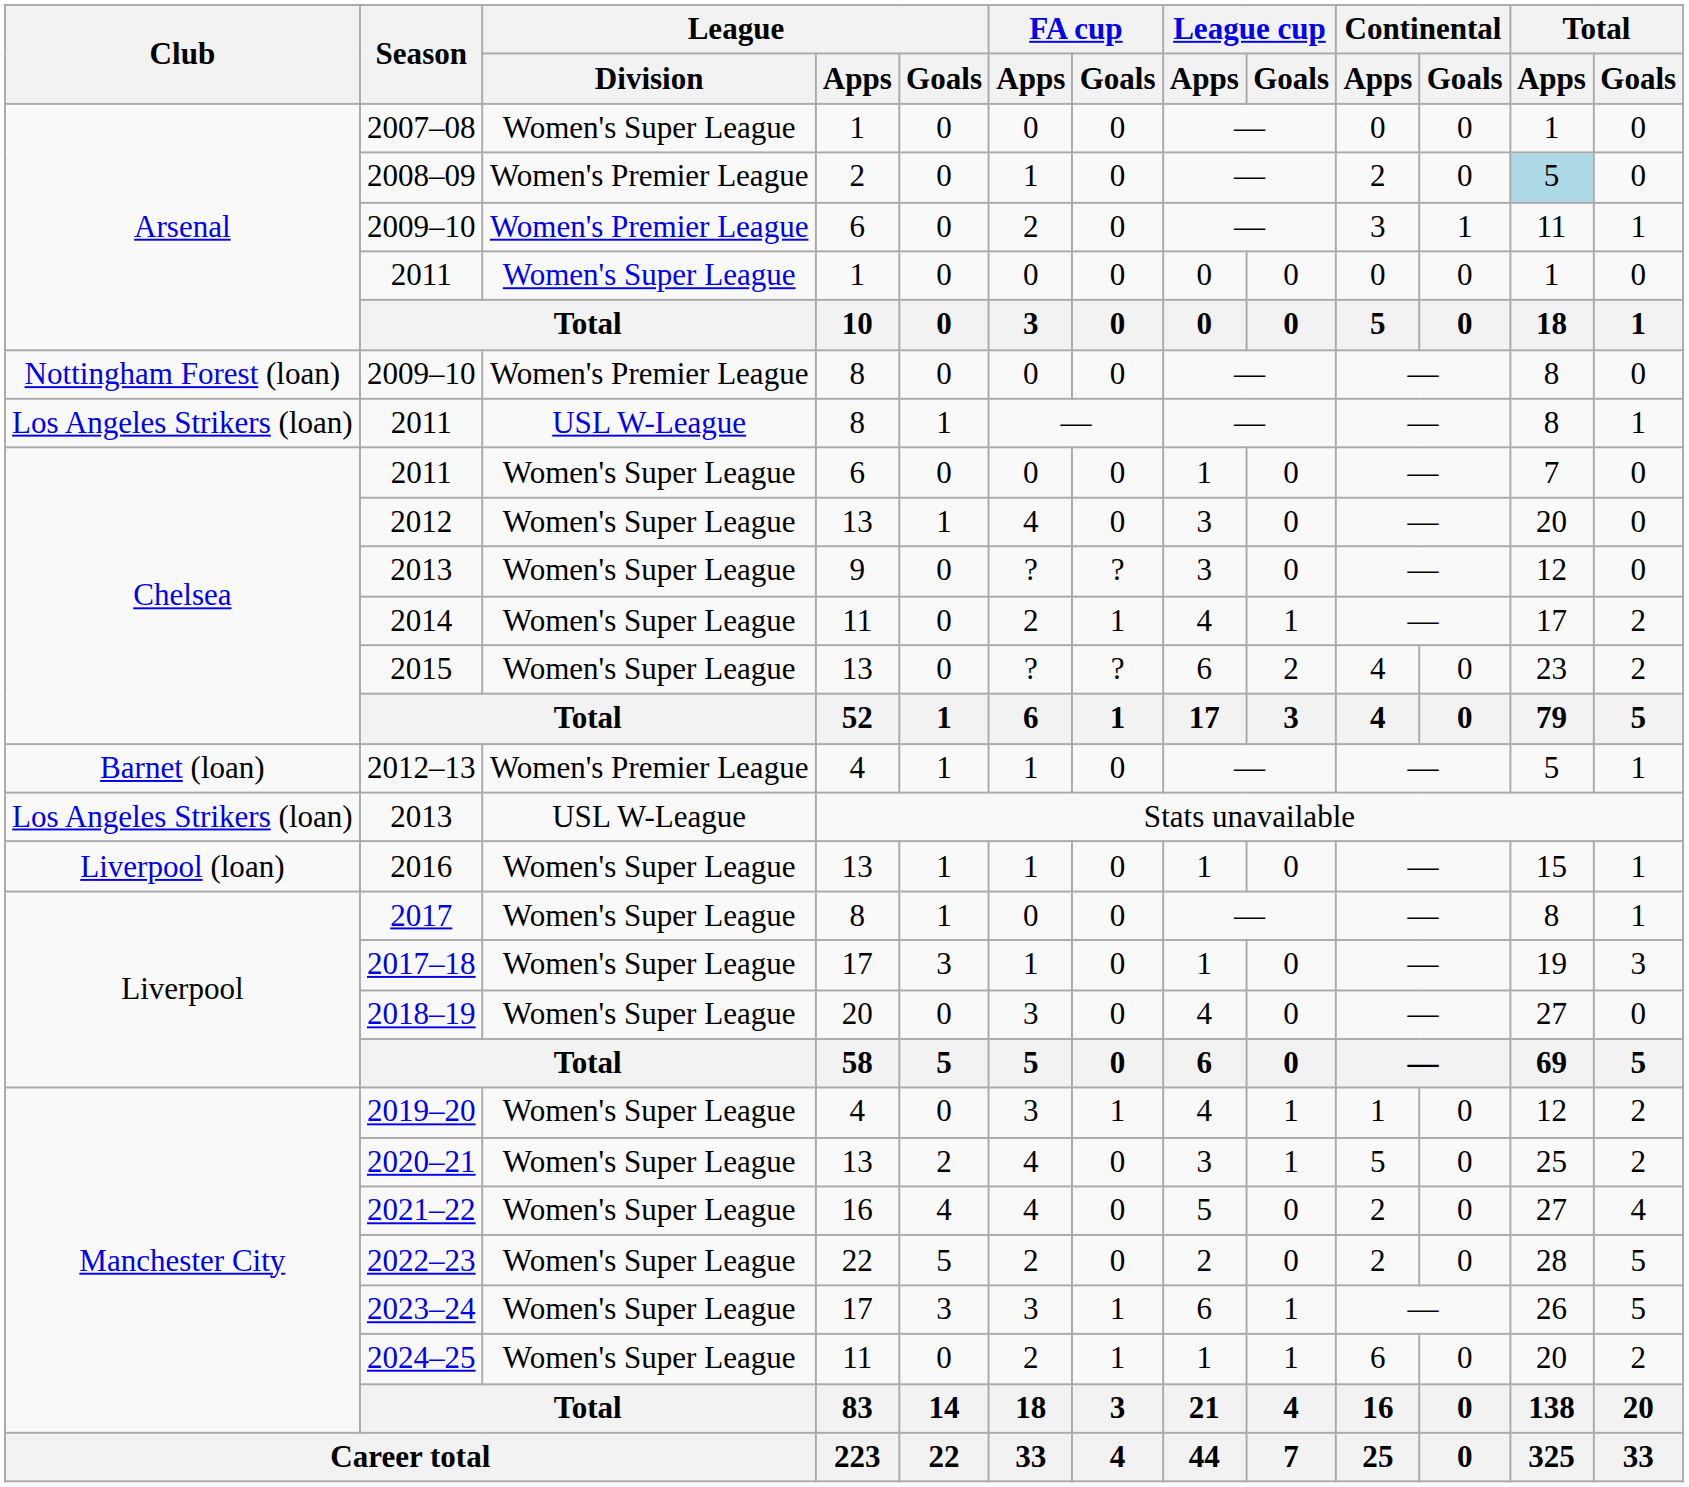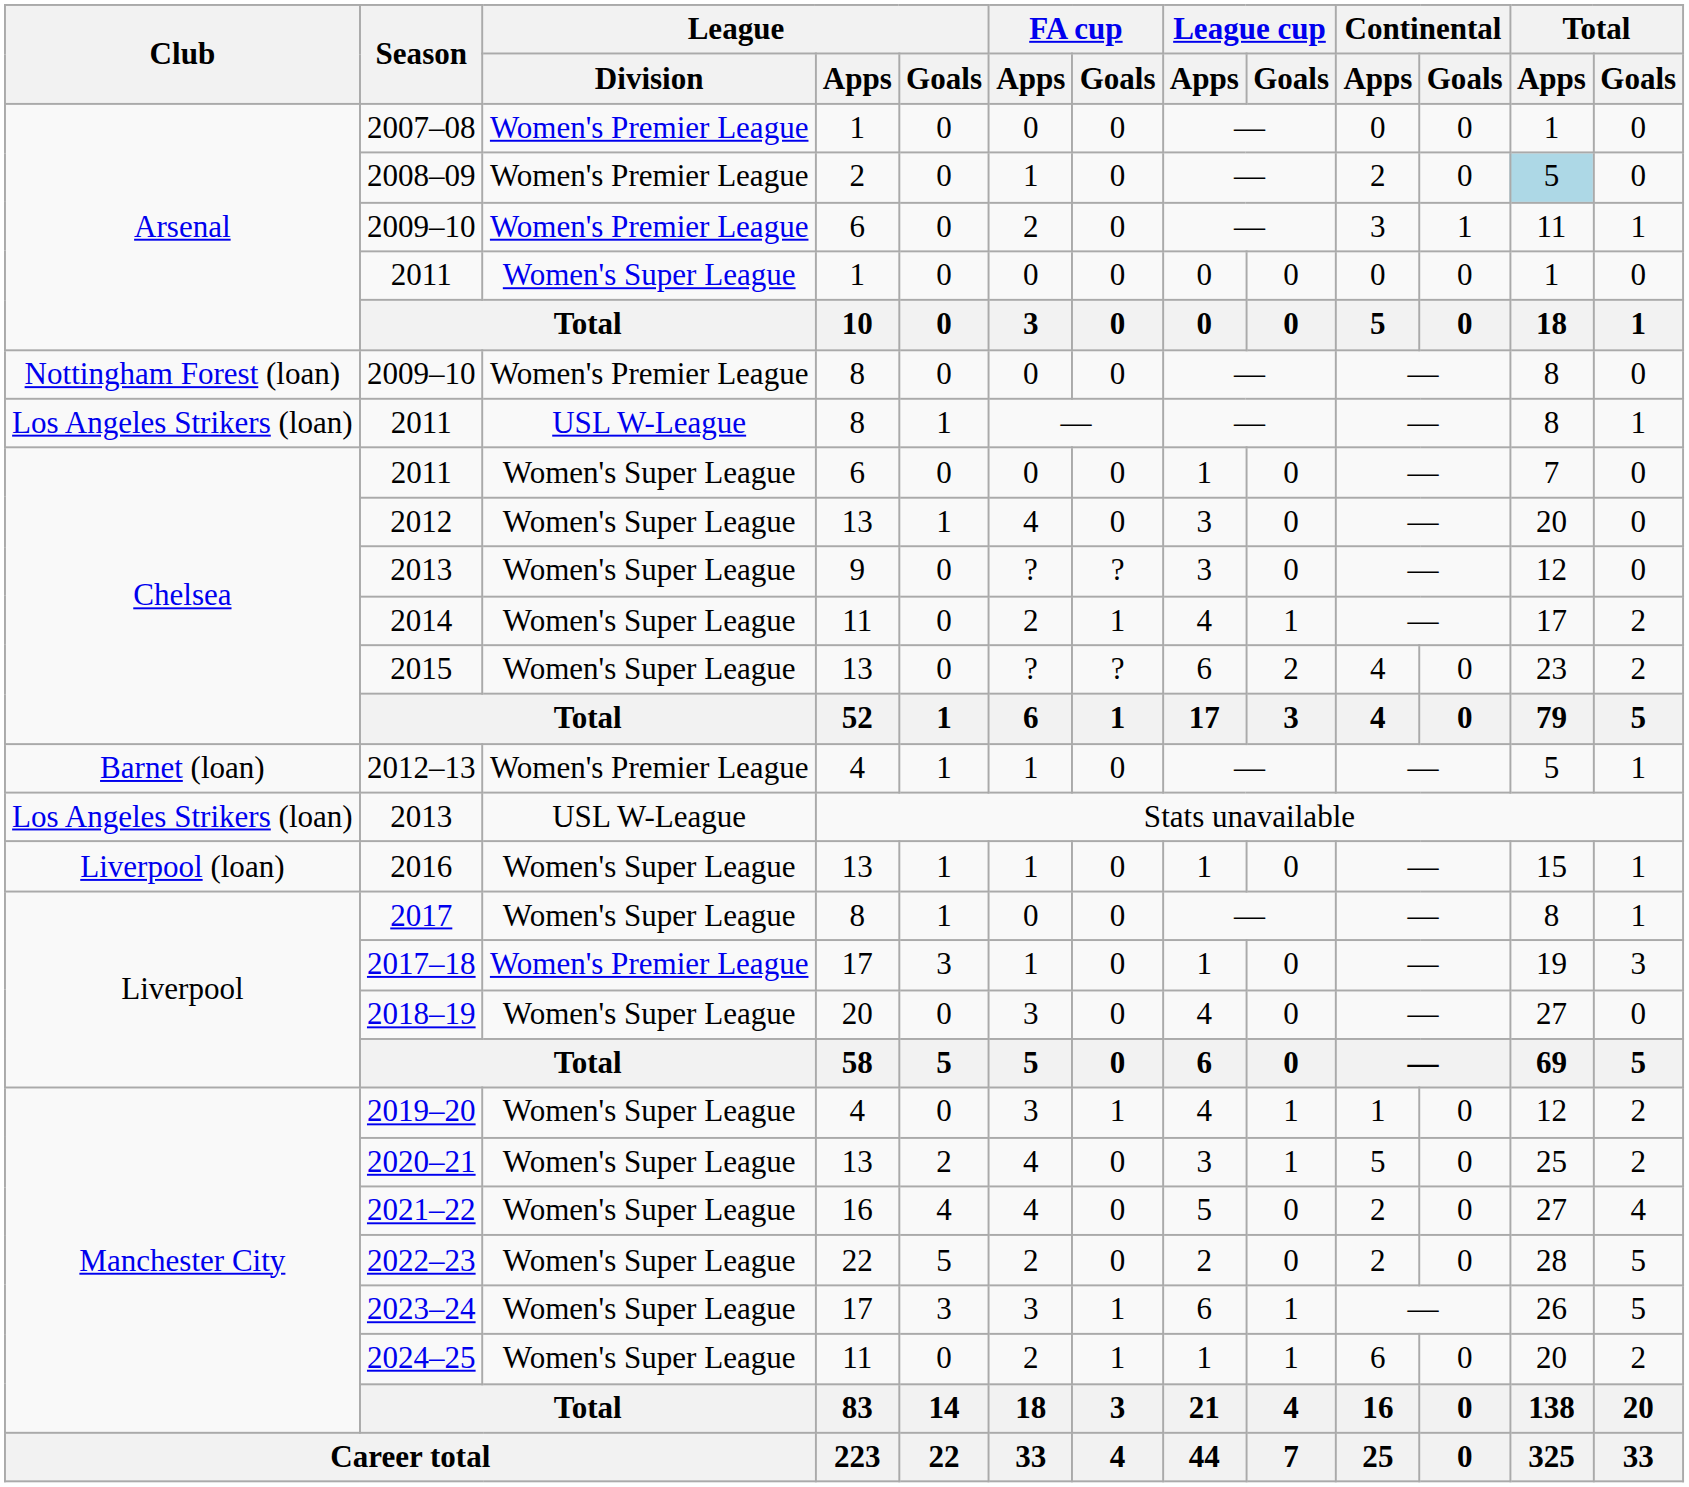2007–08 | League / Division: Women's Super League -> Women's Premier League
2017–18 | League / Division: Women's Super League -> Women's Premier League
